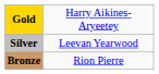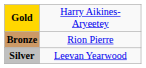rows swapped: Silver <-> Bronze
